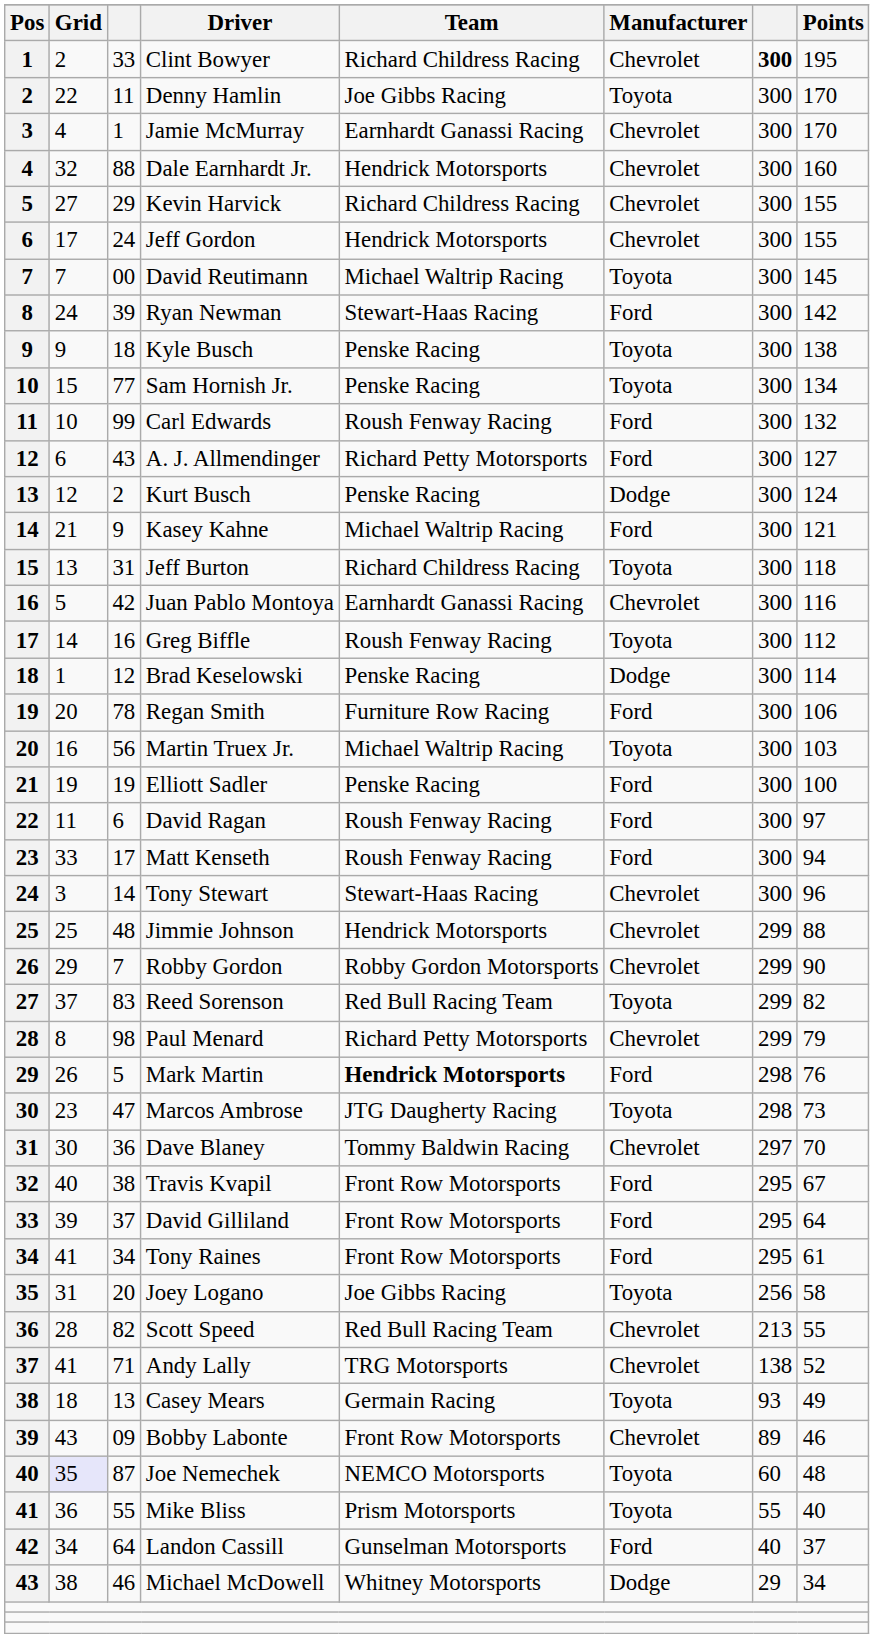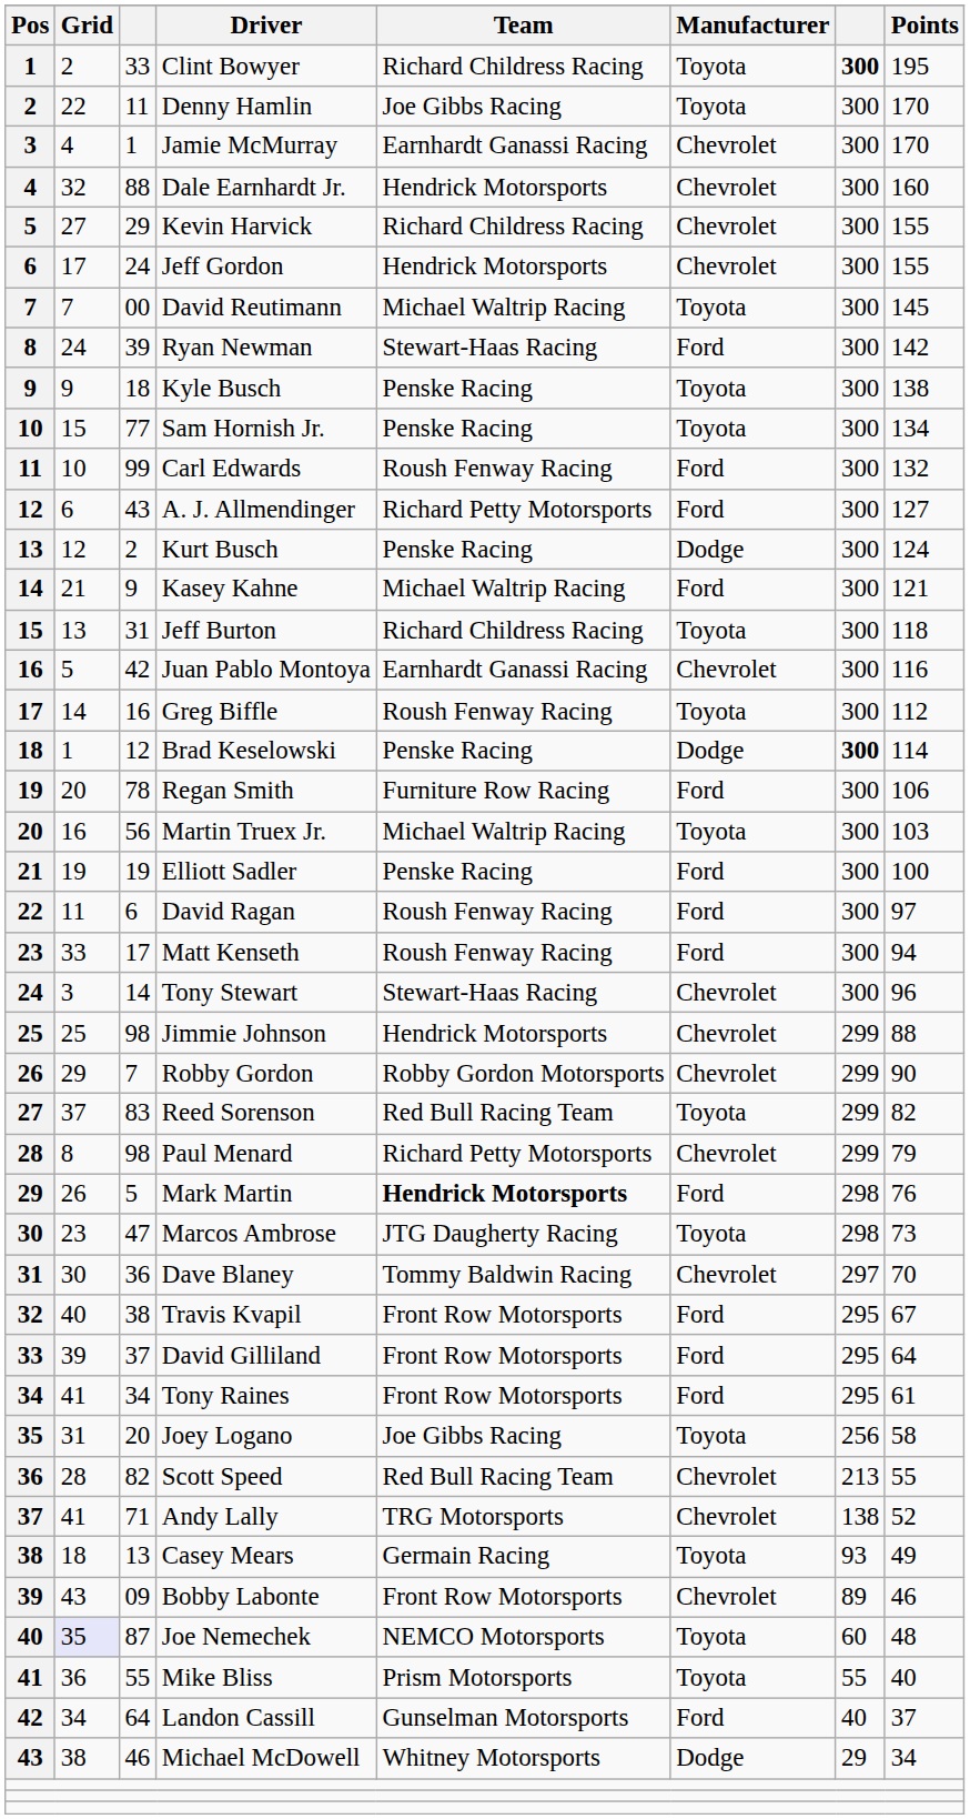Clint Bowyer | Manufacturer: Chevrolet -> Toyota
Brad Keselowski | column 7: normal -> bold
Jimmie Johnson | column 3: 48 -> 98
